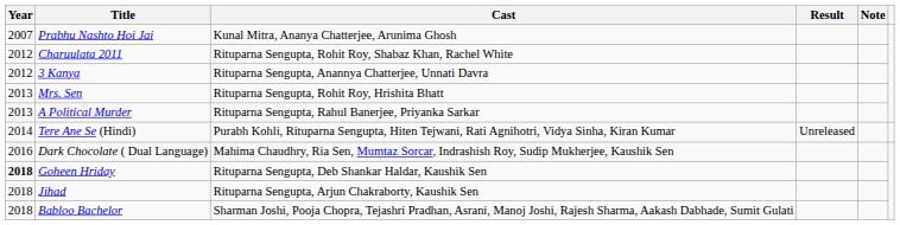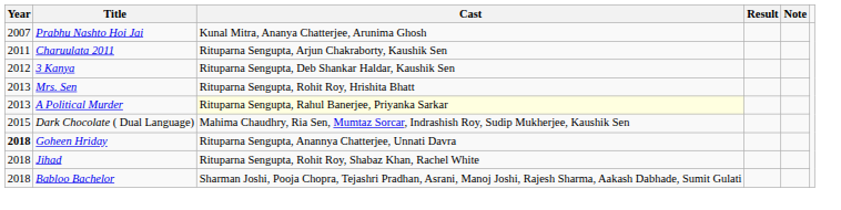Charuulata 2011 | Year: 2012 -> 2011
Charuulata 2011 | Cast: Rituparna Sengupta, Rohit Roy, Shabaz Khan, Rachel White -> Rituparna Sengupta, Arjun Chakraborty, Kaushik Sen
3 Kanya | Cast: Rituparna Sengupta, Anannya Chatterjee, Unnati Davra -> Rituparna Sengupta, Deb Shankar Haldar, Kaushik Sen
A Political Murder | Cast: no background -> lightyellow background
- row: 2014 | Tere Ane Se (Hindi) | Purabh Kohli, Rituparna Sengupta, Hiten Tejwani, Rati Agnihotri, Vidya Sinha, Kiran Kumar | Unreleased
Dark Chocolate ( Dual Language) | Year: 2016 -> 2015
Goheen Hriday | Cast: Rituparna Sengupta, Deb Shankar Haldar, Kaushik Sen -> Rituparna Sengupta, Anannya Chatterjee, Unnati Davra
Jihad | Cast: Rituparna Sengupta, Arjun Chakraborty, Kaushik Sen -> Rituparna Sengupta, Rohit Roy, Shabaz Khan, Rachel White
